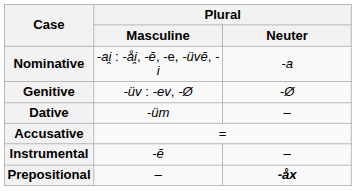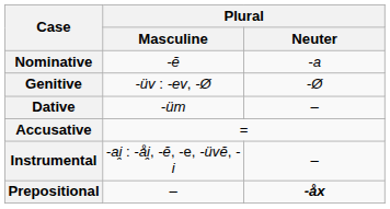Nominative | Plural / Masculine: -ai̯ : -åi̯, -ĕ, -e, -üvĕ, -i -> -ĕ
Instrumental | Plural / Masculine: -ĕ -> -ai̯ : -åi̯, -ĕ, -e, -üvĕ, -i
